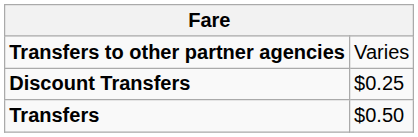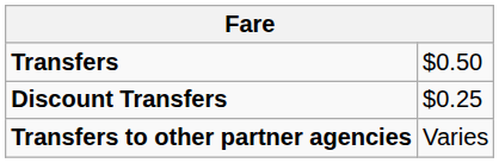rows swapped: Transfers <-> Transfers to other partner agencies
